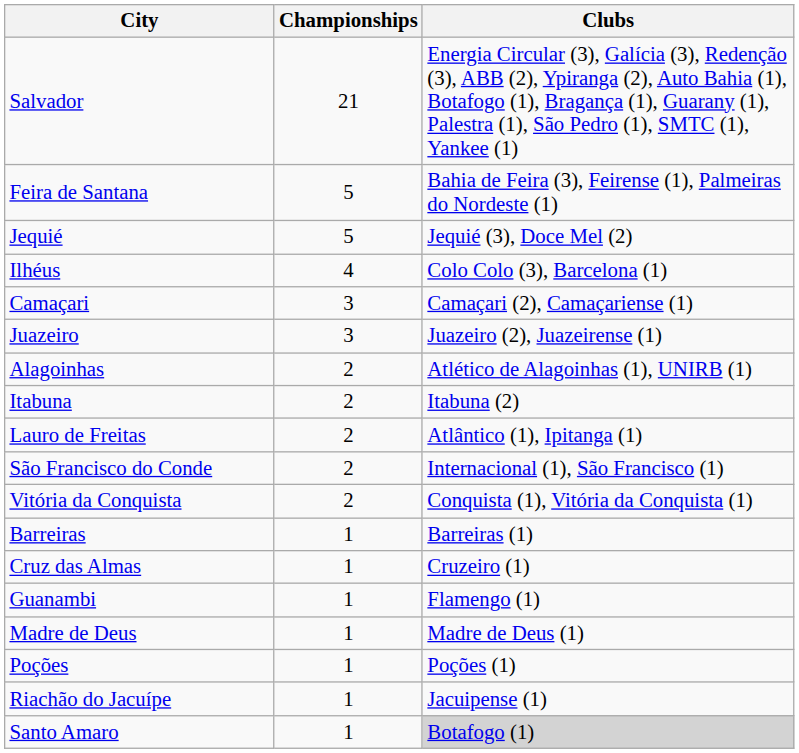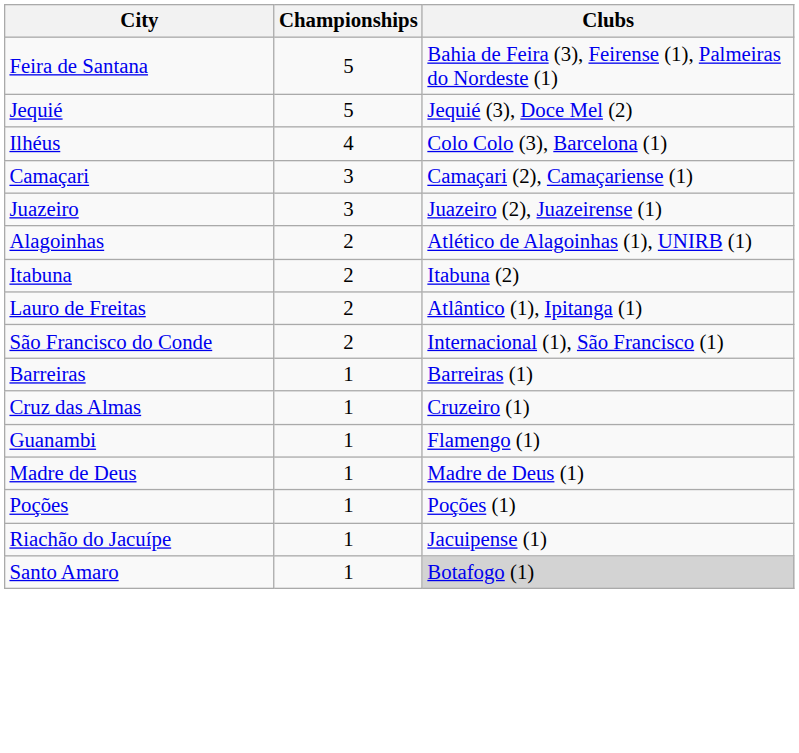- row: Salvador | 21 | Energia Circular (3), Galícia (3), Redenção (3), ABB (2), Ypiranga (2), Auto Bahia (1), Botafogo (1), Bragança (1), Guarany (1), Palestra (1), São Pedro (1), SMTC (1), Yankee (1)
- row: Vitória da Conquista | 2 | Conquista (1), Vitória da Conquista (1)
